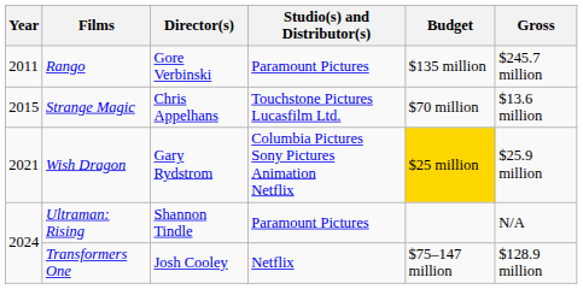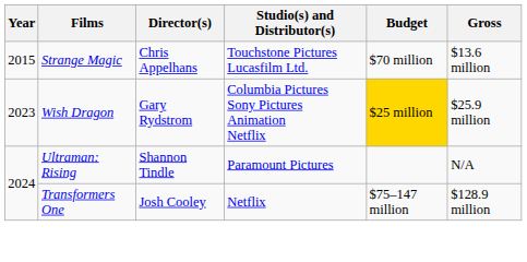- row: 2011 | Rango | Gore Verbinski | Paramount Pictures | $135 million | $245.7 million
Wish Dragon | Year: 2021 -> 2023
